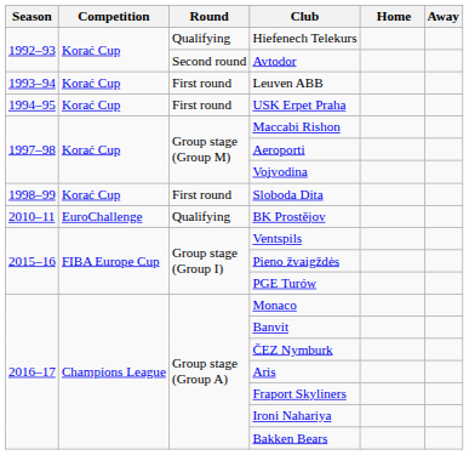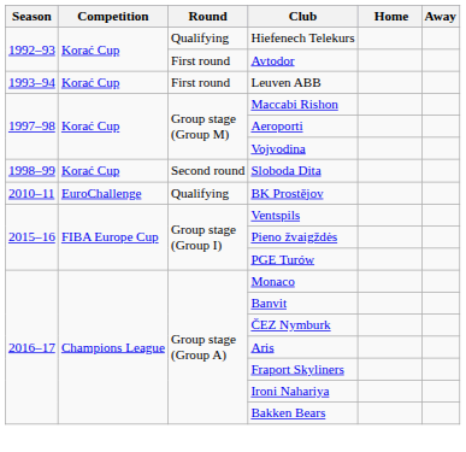Avtodor | Round: Second round -> First round
- row: 1994–95 | Korać Cup | First round | USK Erpet Praha
Sloboda Dita | Round: First round -> Second round
